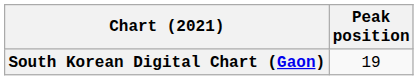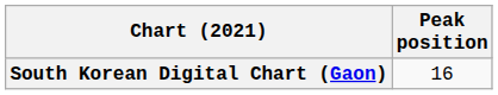South Korean Digital Chart (Gaon) | Peak position: 19 -> 16
